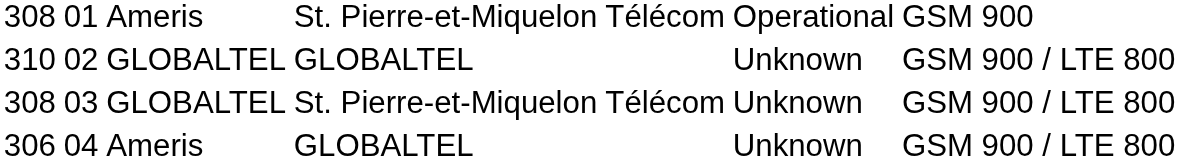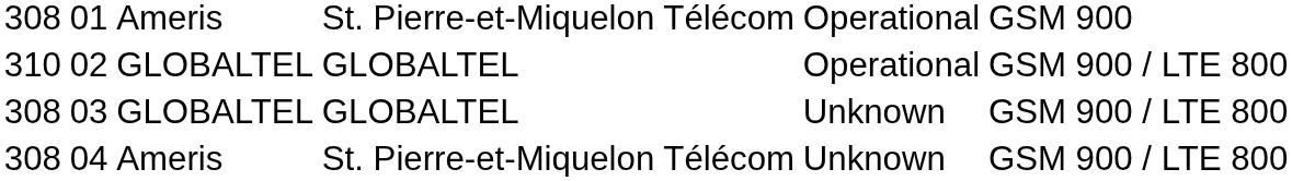02 | column 5: Unknown -> Operational
03 | column 4: St. Pierre-et-Miquelon Télécom -> GLOBALTEL
04 | column 1: 306 -> 308
04 | column 4: GLOBALTEL -> St. Pierre-et-Miquelon Télécom
